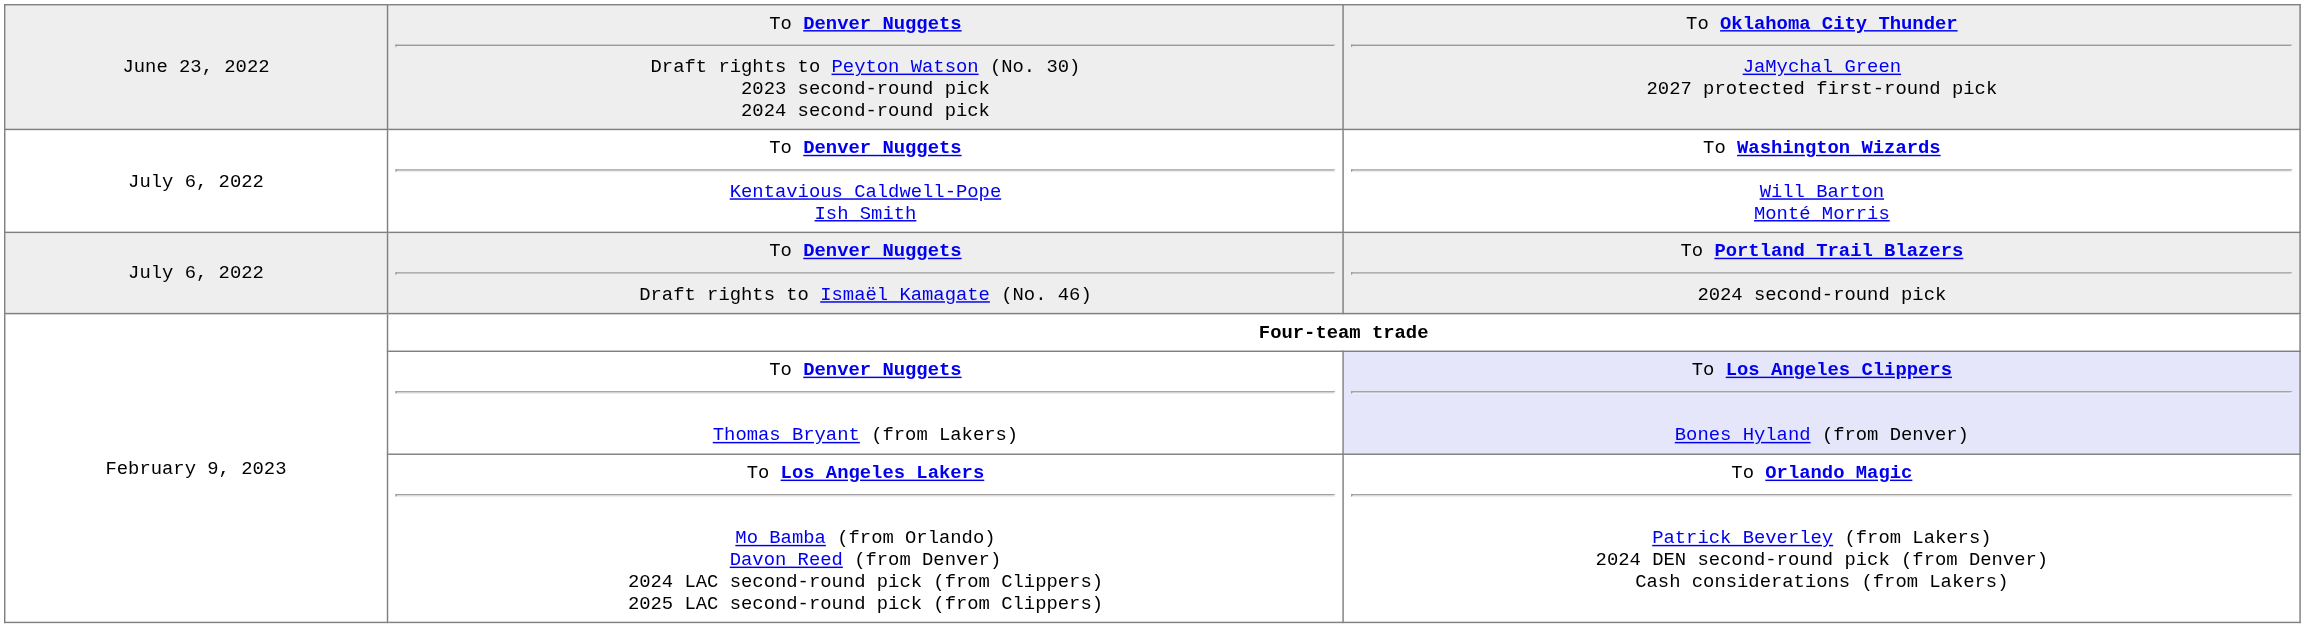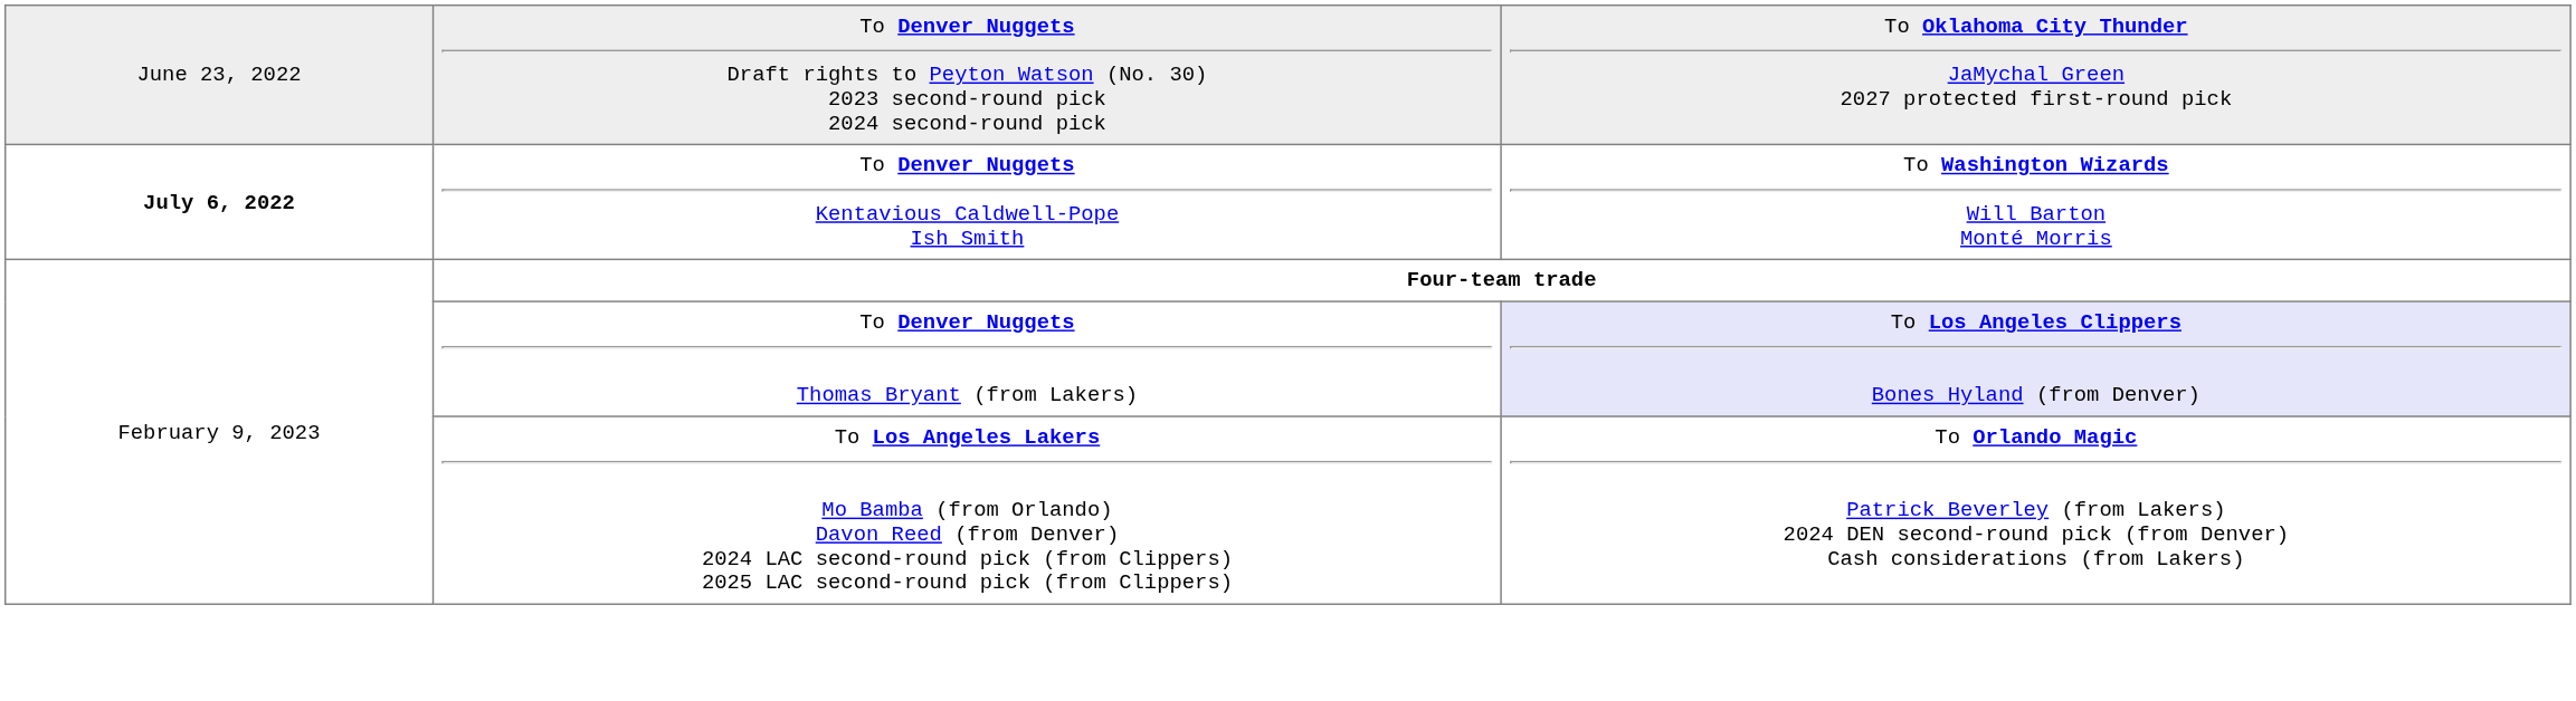To Denver Nuggets Kentavious Caldwell-Pope Ish Smith | column 1: normal -> bold
- row: July 6, 2022 | To Denver Nuggets Draft rights to Ismaël Kamagate (No. 46) | To Portland Trail Blazers 2024 second-round pick
